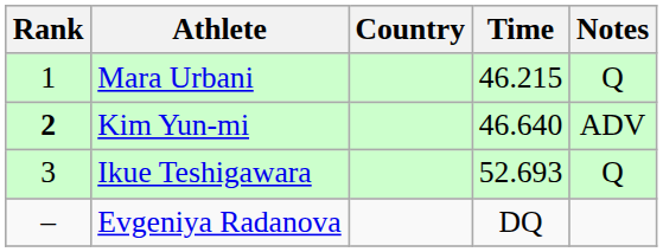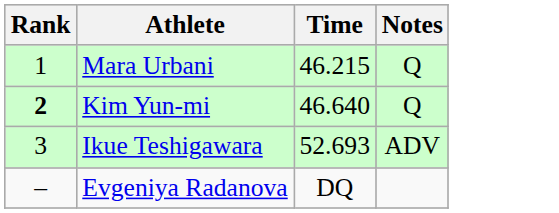- column: Country
Kim Yun-mi | Notes: ADV -> Q
Ikue Teshigawara | Notes: Q -> ADV
